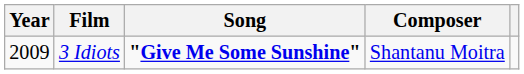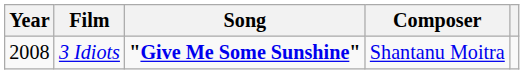3 Idiots | Year: 2009 -> 2008
